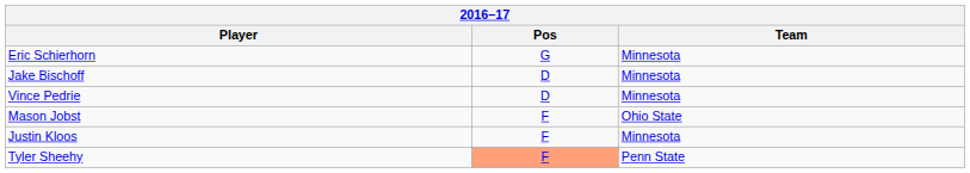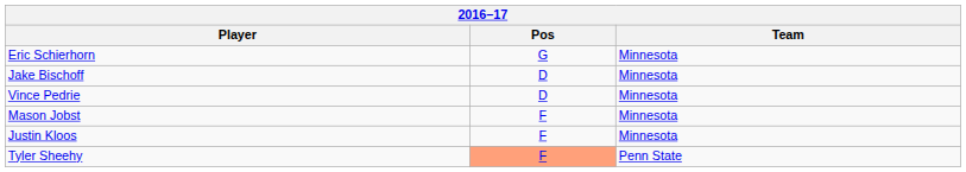Mason Jobst | Team: Ohio State -> Minnesota
